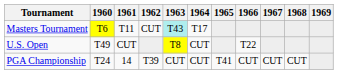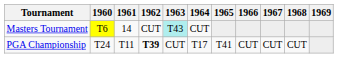Masters Tournament | 1961: T11 -> 14
Masters Tournament | 1964: T17 -> CUT
- row: U.S. Open | T49 | CUT | T8 | CUT | T22
PGA Championship | 1961: 14 -> T11
PGA Championship | 1962: normal -> bold
PGA Championship | 1964: CUT -> T17
